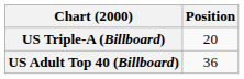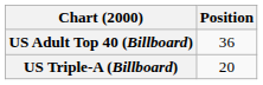rows swapped: US Adult Top 40 (Billboard) <-> US Triple-A (Billboard)
